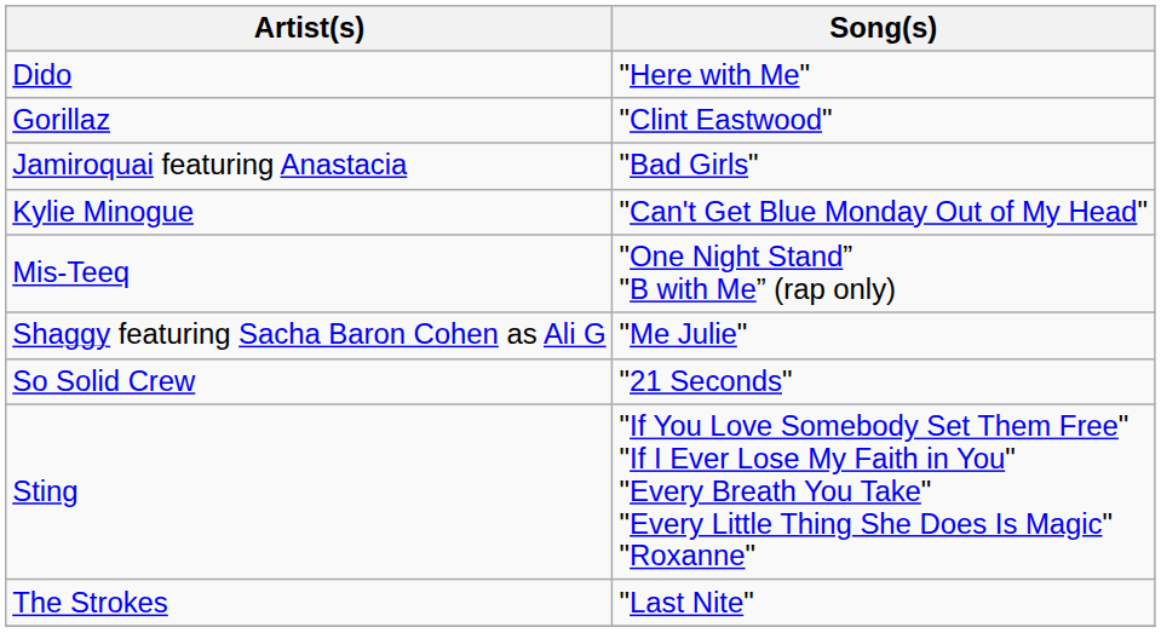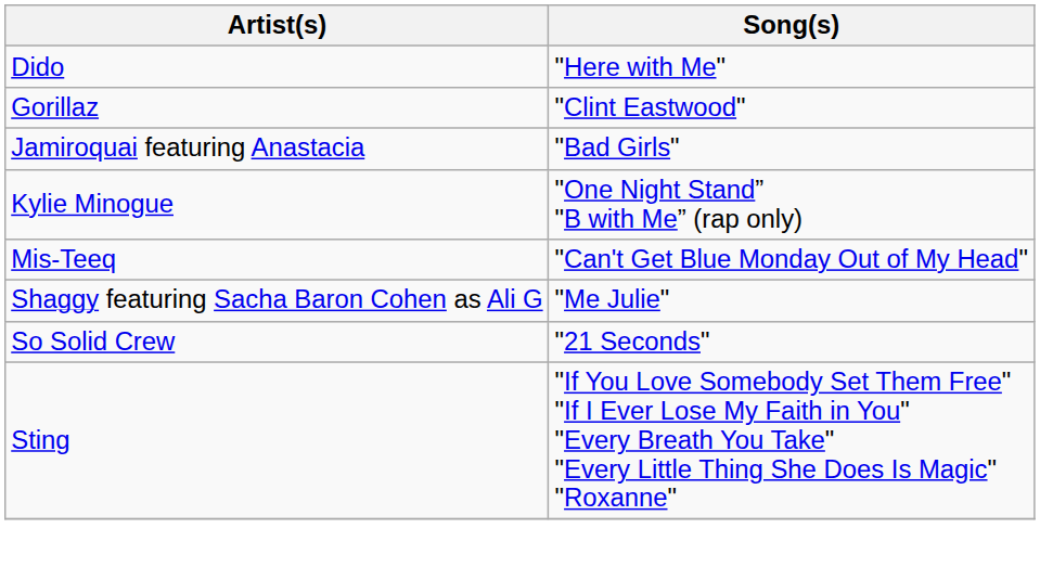Kylie Minogue | Song(s): "Can't Get Blue Monday Out of My Head" -> "One Night Stand” "B with Me” (rap only)
Mis-Teeq | Song(s): "One Night Stand” "B with Me” (rap only) -> "Can't Get Blue Monday Out of My Head"
- row: The Strokes | "Last Nite"
